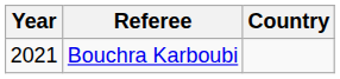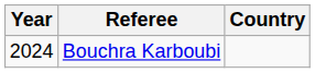Bouchra Karboubi | Year: 2021 -> 2024
